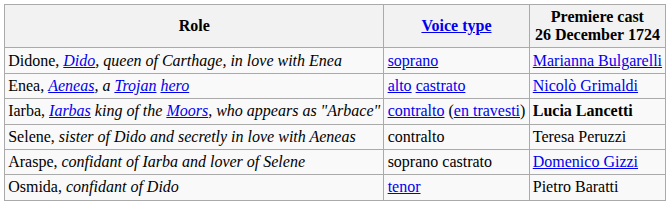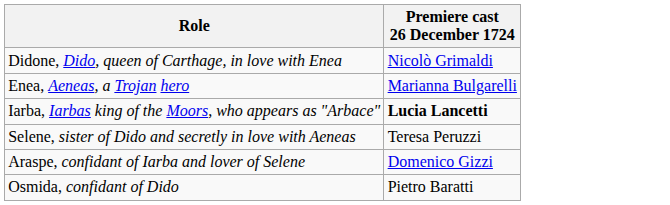- column: Voice type | soprano | alto castrato | contralto (en travesti) | contralto | soprano castrato | tenor
Didone, Dido, queen of Carthage, in love with Enea | Premiere cast 26 December 1724: Marianna Bulgarelli -> Nicolò Grimaldi
Enea, Aeneas, a Trojan hero | Premiere cast 26 December 1724: Nicolò Grimaldi -> Marianna Bulgarelli
